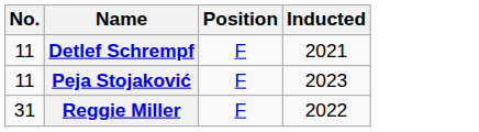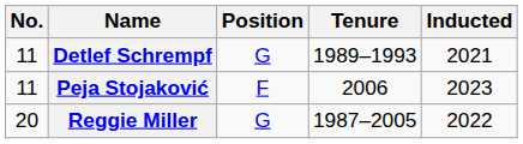+ column: Tenure | 1989–1993 | 2006 | 1987–2005
Detlef Schrempf | Position: F -> G
Reggie Miller | No.: 31 -> 20
Reggie Miller | Position: F -> G
